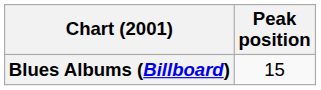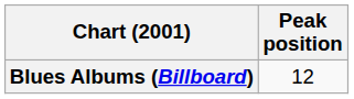Blues Albums (Billboard) | Peak position: 15 -> 12
